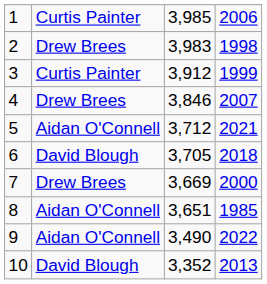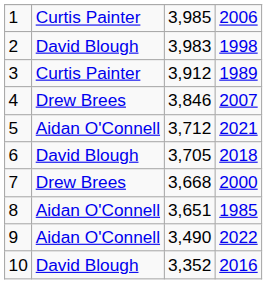2 | column 2: Drew Brees -> David Blough
3 | column 4: 1999 -> 1989
7 | column 3: 3,669 -> 3,668
10 | column 4: 2013 -> 2016
